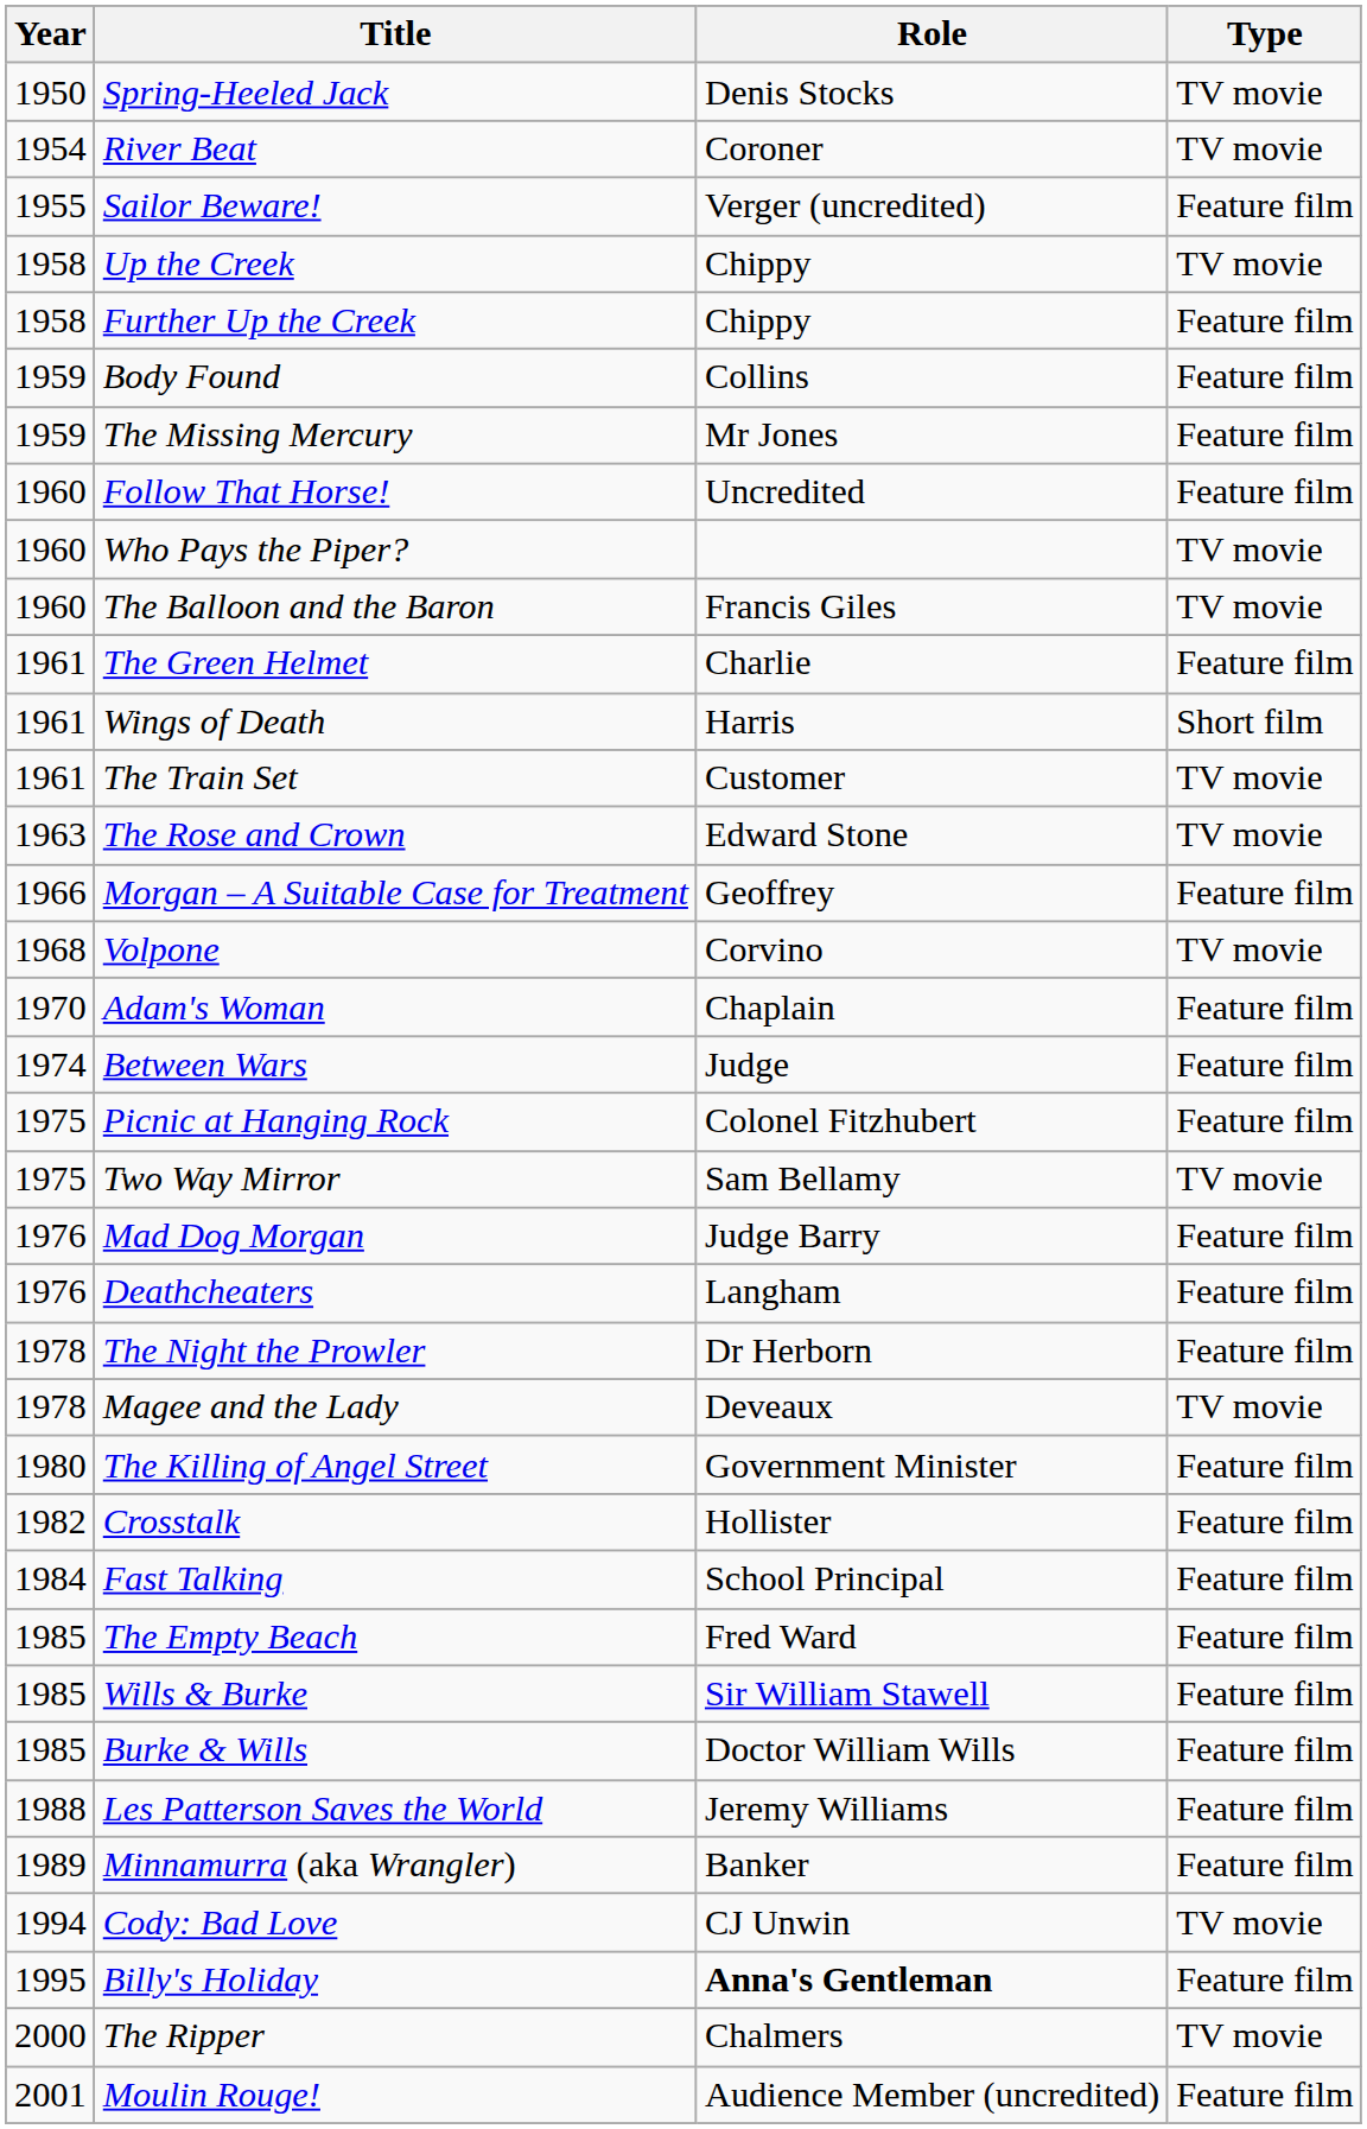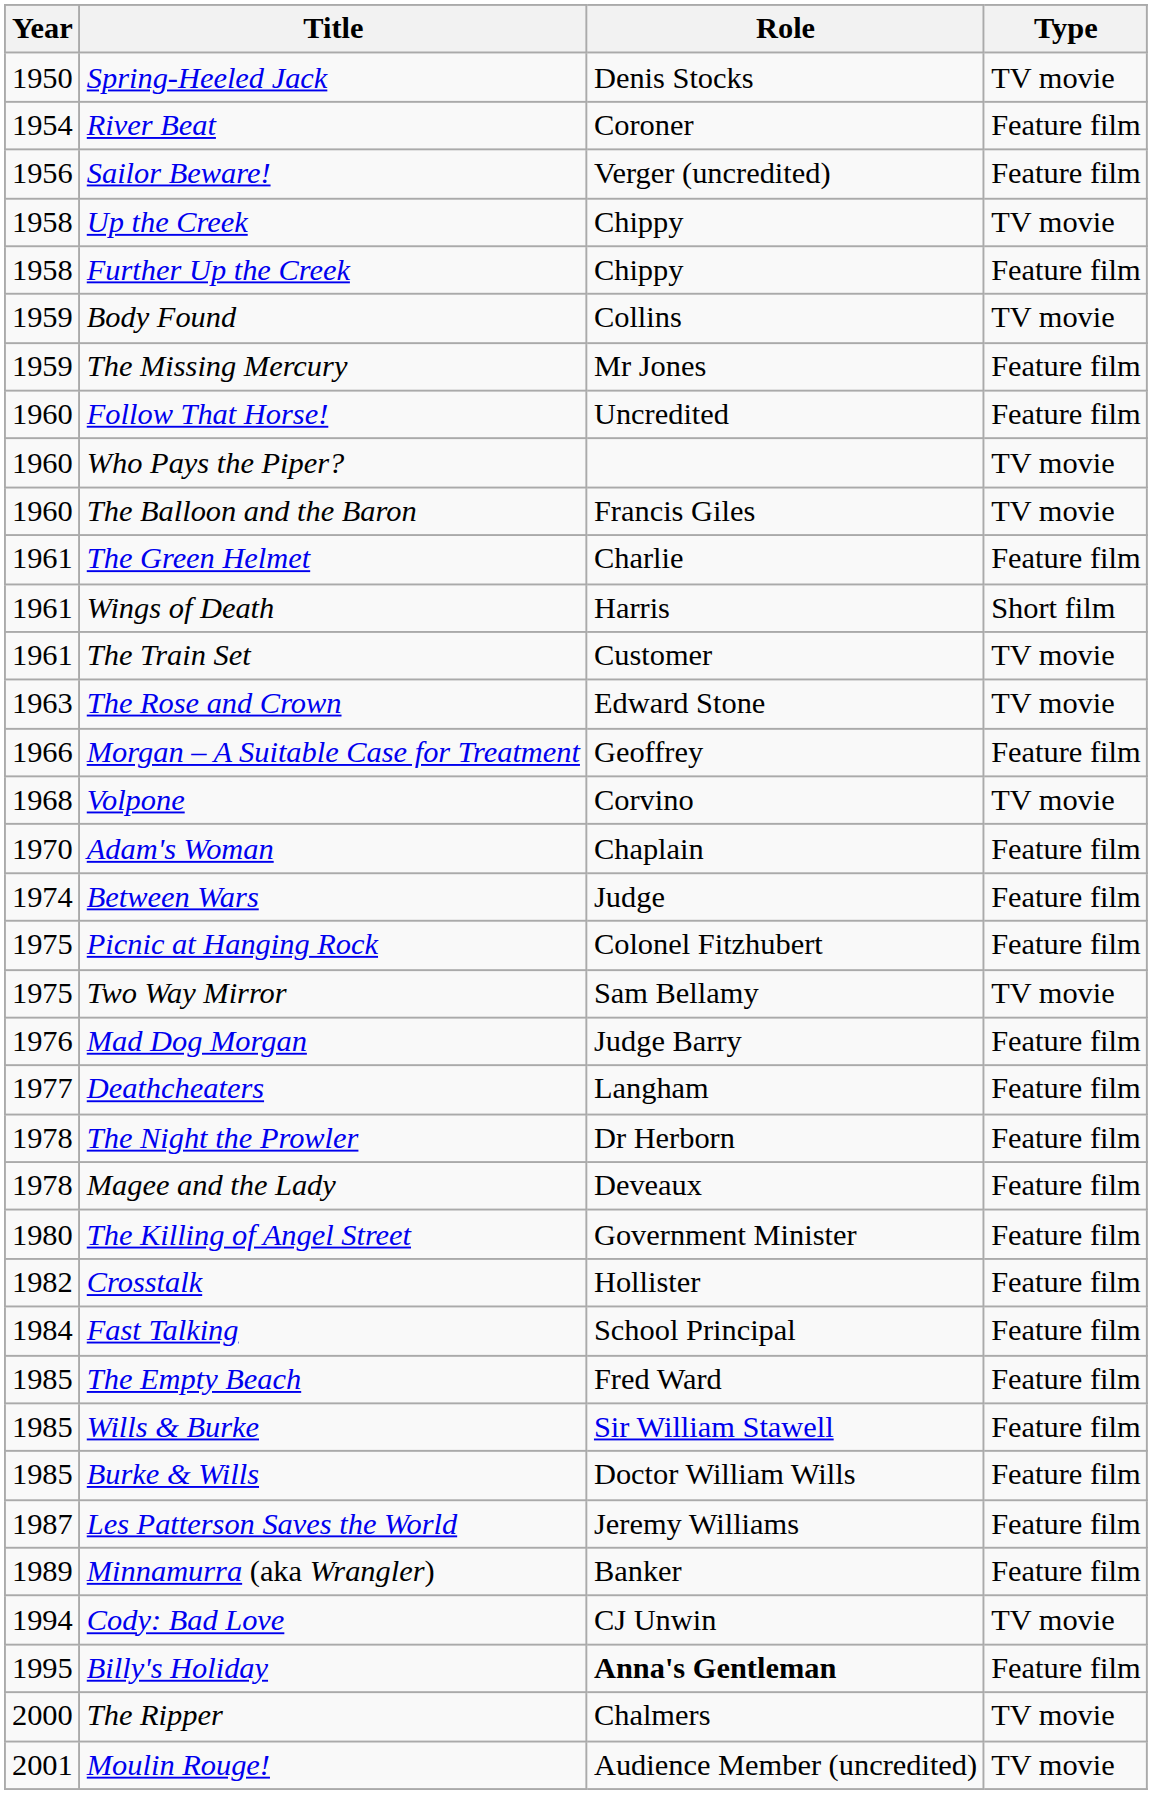River Beat | Type: TV movie -> Feature film
Sailor Beware! | Year: 1955 -> 1956
Body Found | Type: Feature film -> TV movie
Deathcheaters | Year: 1976 -> 1977
Magee and the Lady | Type: TV movie -> Feature film
Les Patterson Saves the World | Year: 1988 -> 1987
Moulin Rouge! | Type: Feature film -> TV movie
